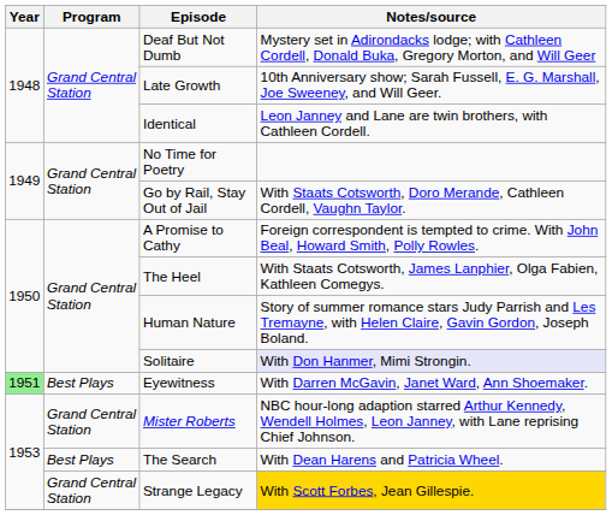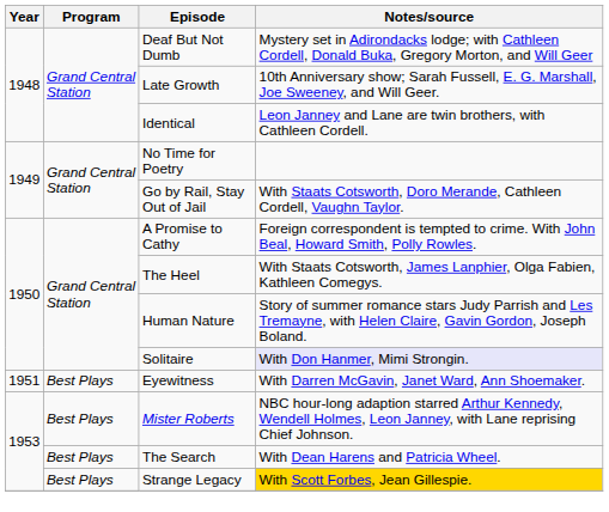Eyewitness | Year: lightgreen background -> no background
Mister Roberts | Program: Grand Central Station -> Best Plays
Strange Legacy | Program: Grand Central Station -> Best Plays
